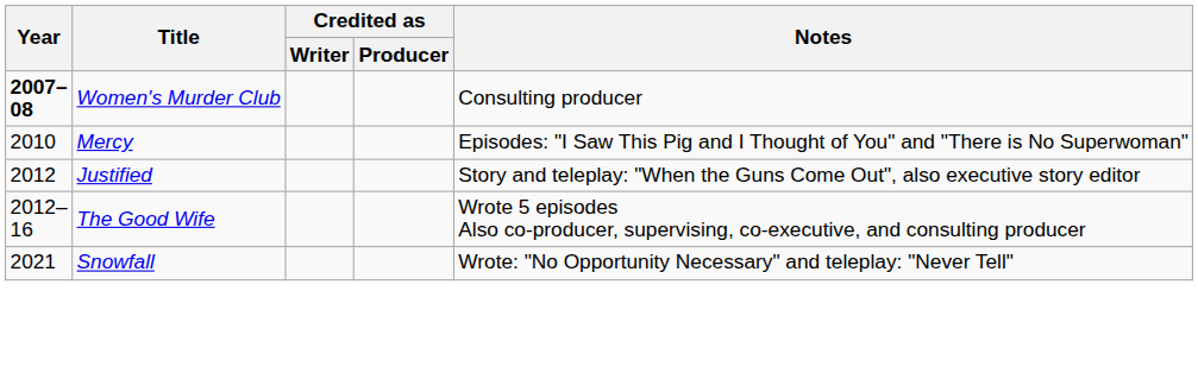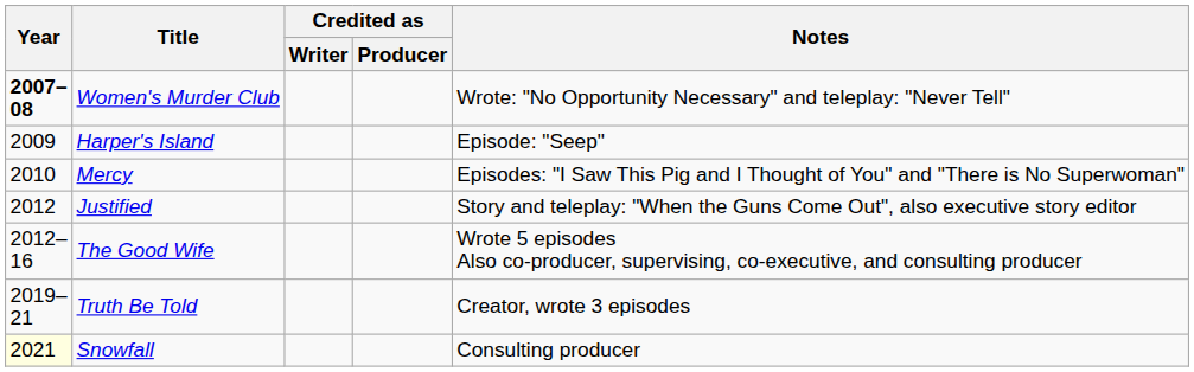Women's Murder Club | Notes: Consulting producer -> Wrote: "No Opportunity Necessary" and teleplay: "Never Tell"
+ row: 2009 | Harper's Island | Episode: "Seep"
+ row: 2019–21 | Truth Be Told | Creator, wrote 3 episodes
Snowfall | Year: no background -> lightyellow background
Snowfall | Notes: Wrote: "No Opportunity Necessary" and teleplay: "Never Tell" -> Consulting producer
